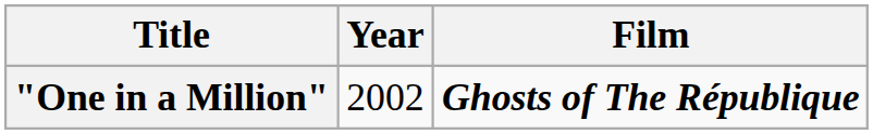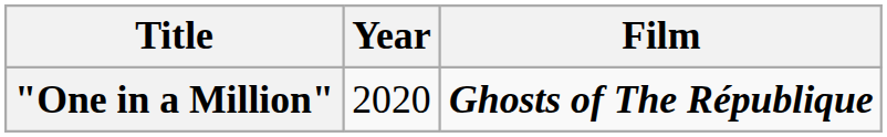"One in a Million" | Year: 2002 -> 2020
